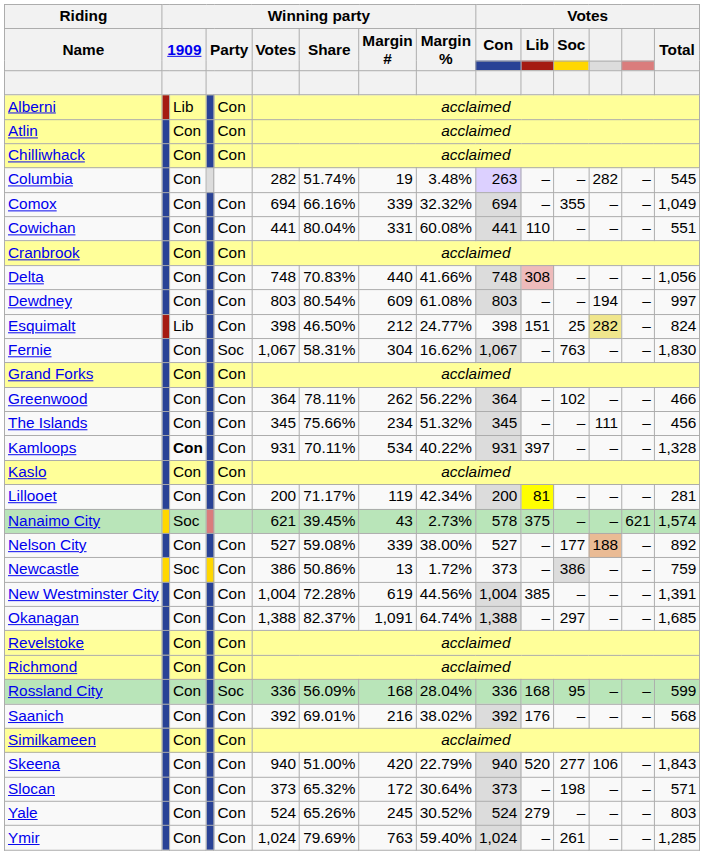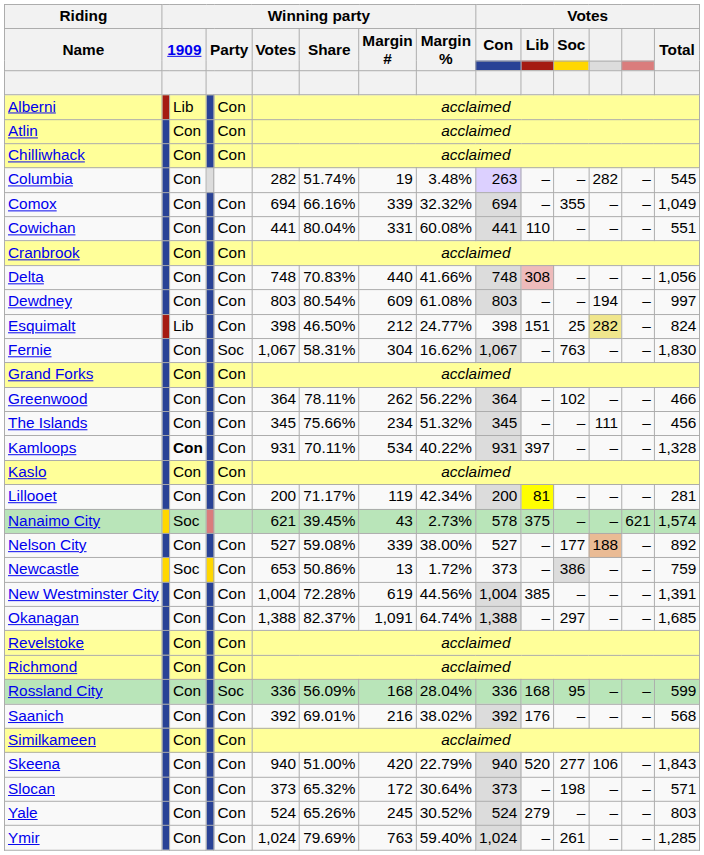Newcastle | Winning party / Votes: 386 -> 653
